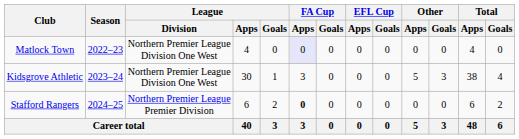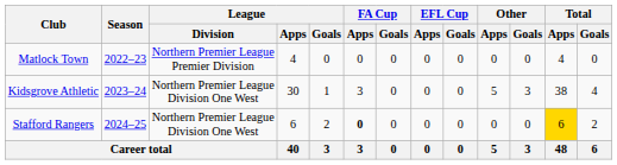Matlock Town | League / Division: Northern Premier League Division One West -> Northern Premier League Premier Division
Matlock Town | FA Cup / Apps: lavender background -> no background
Stafford Rangers | League / Division: Northern Premier League Premier Division -> Northern Premier League Division One West
Stafford Rangers | Total / Apps: no background -> gold background
